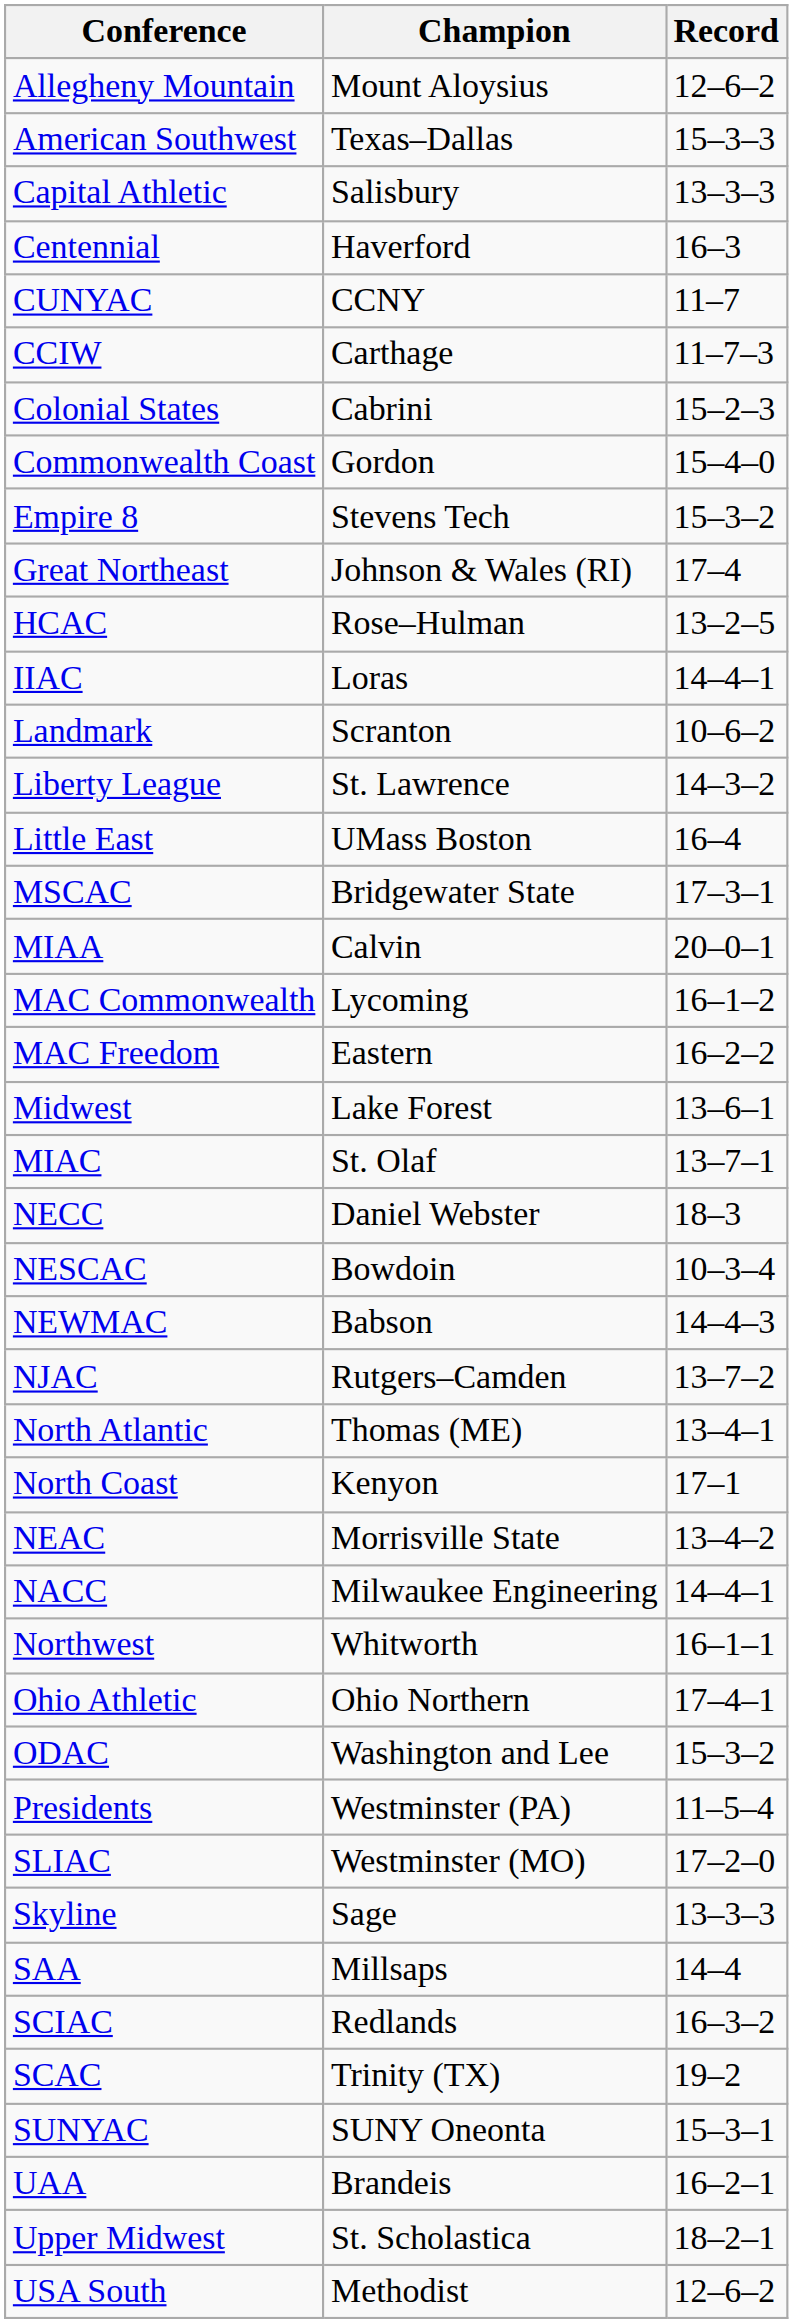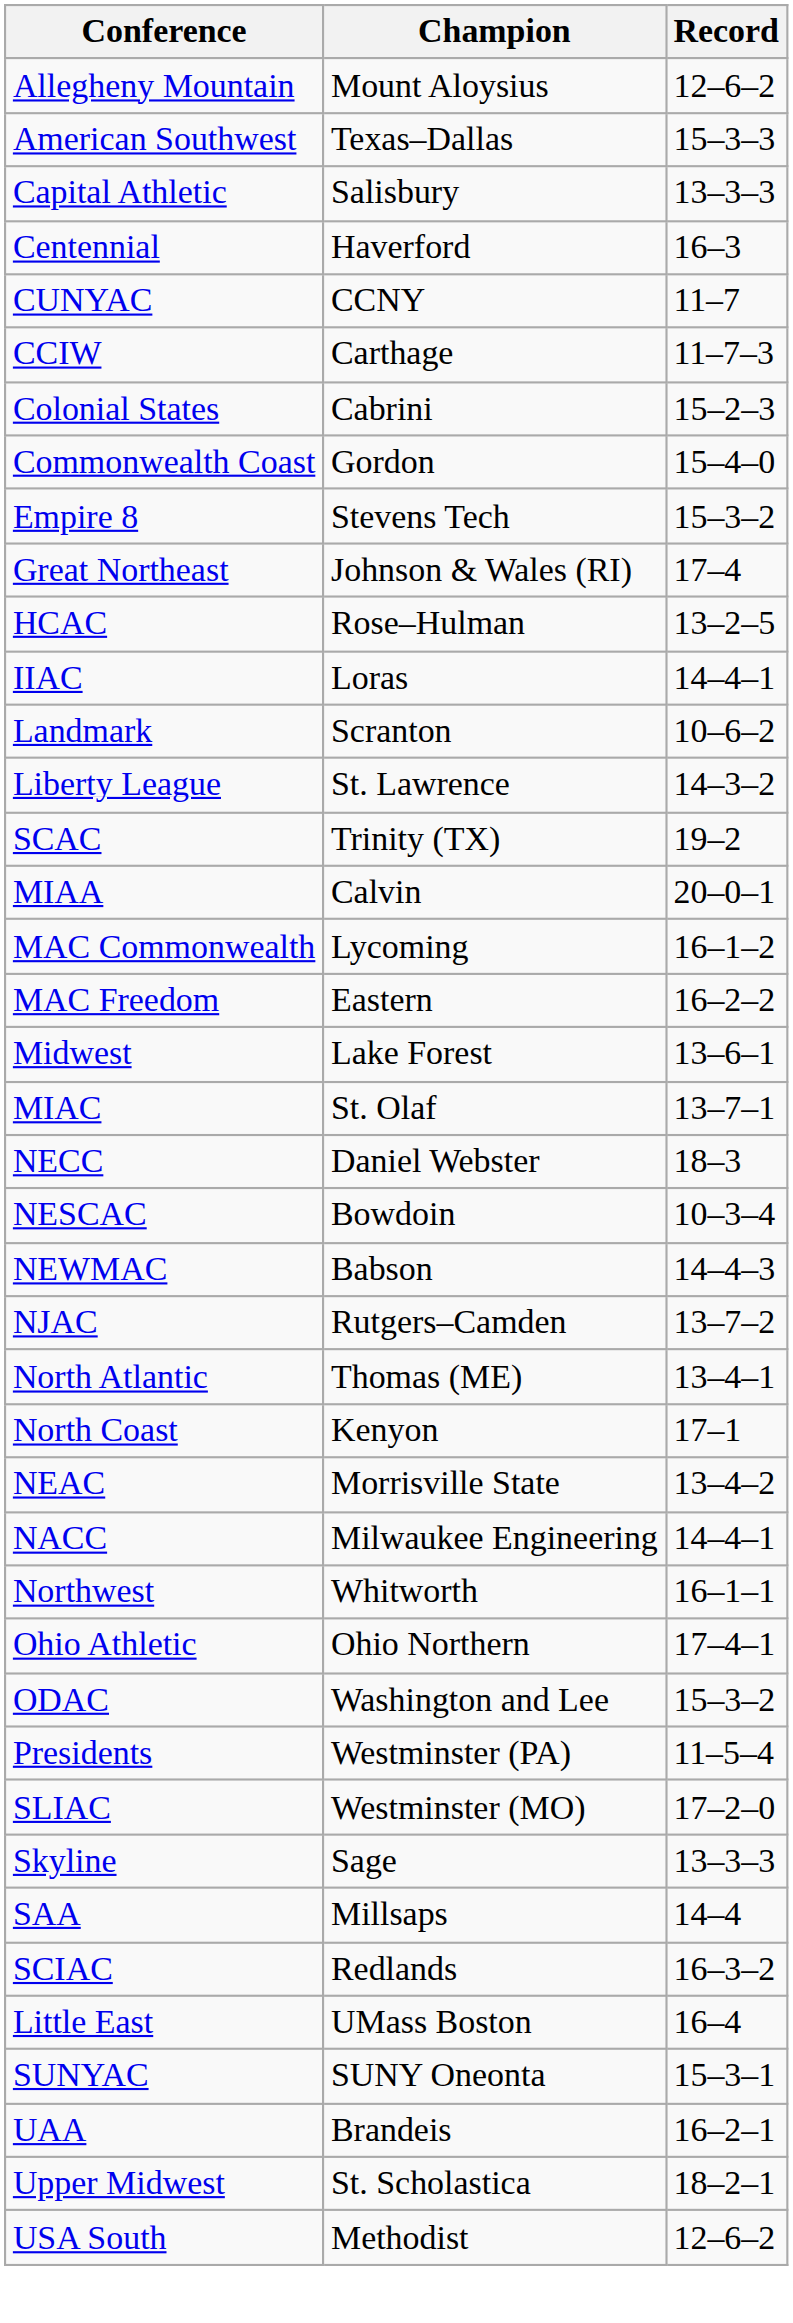rows swapped: Little East <-> SCAC
- row: MSCAC | Bridgewater State | 17–3–1
